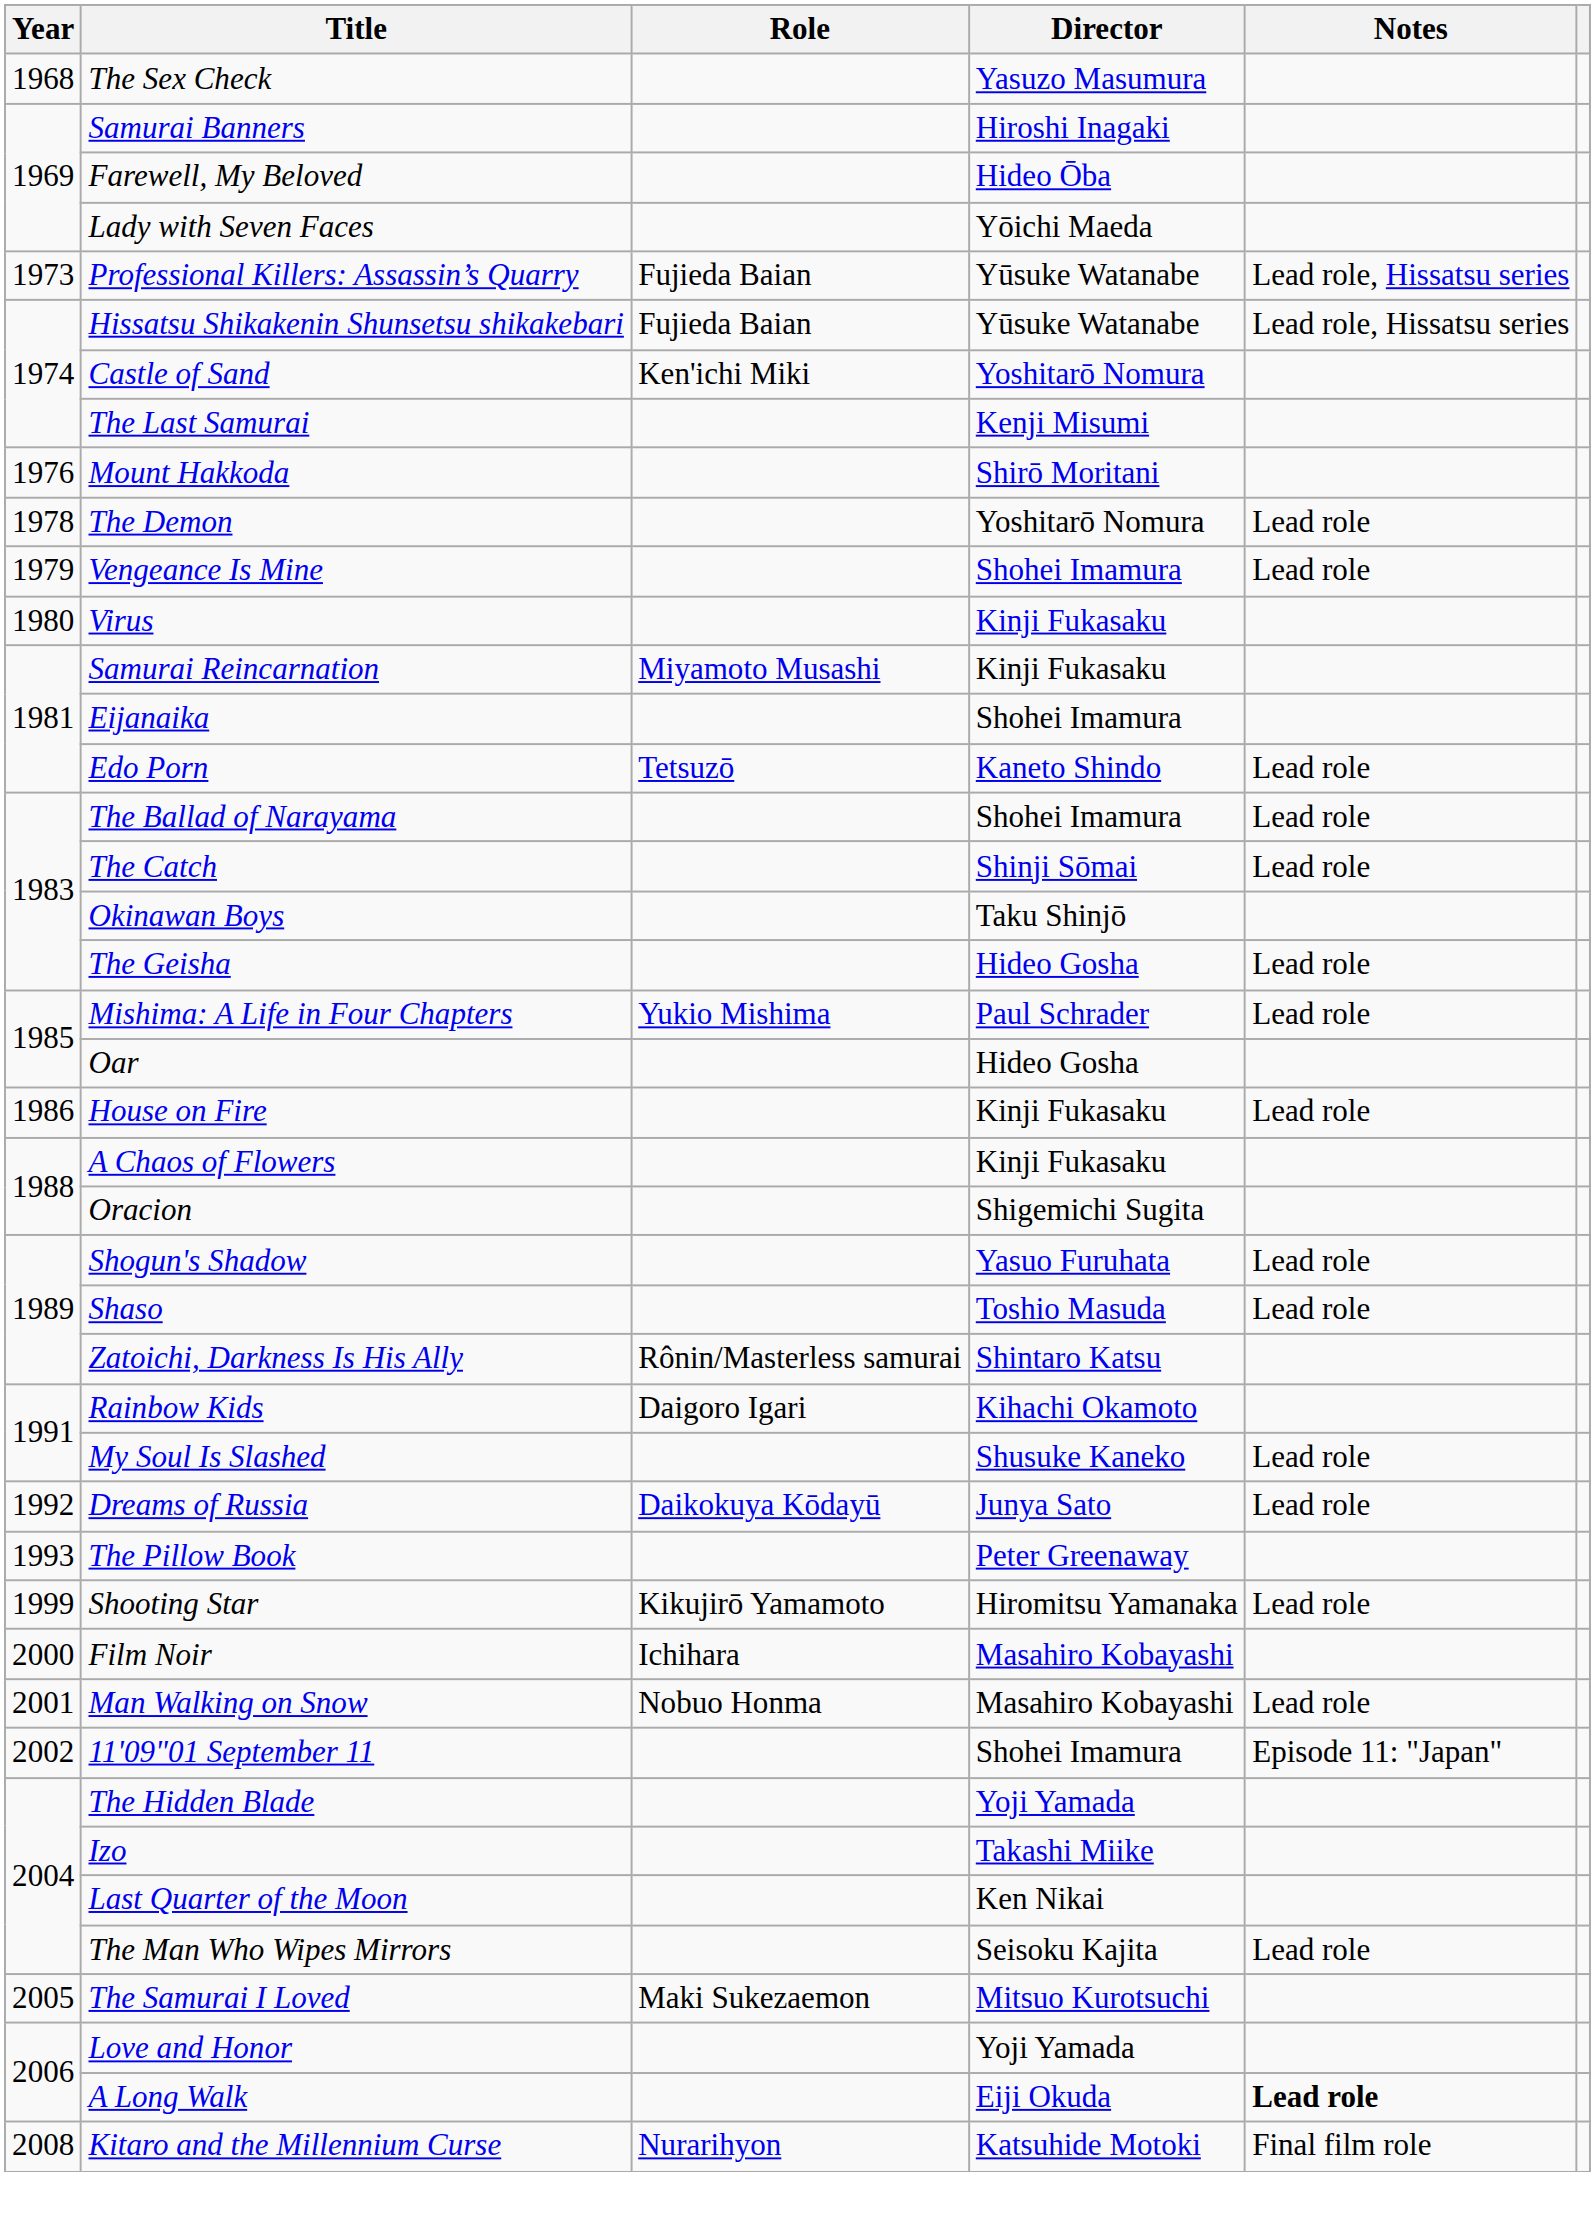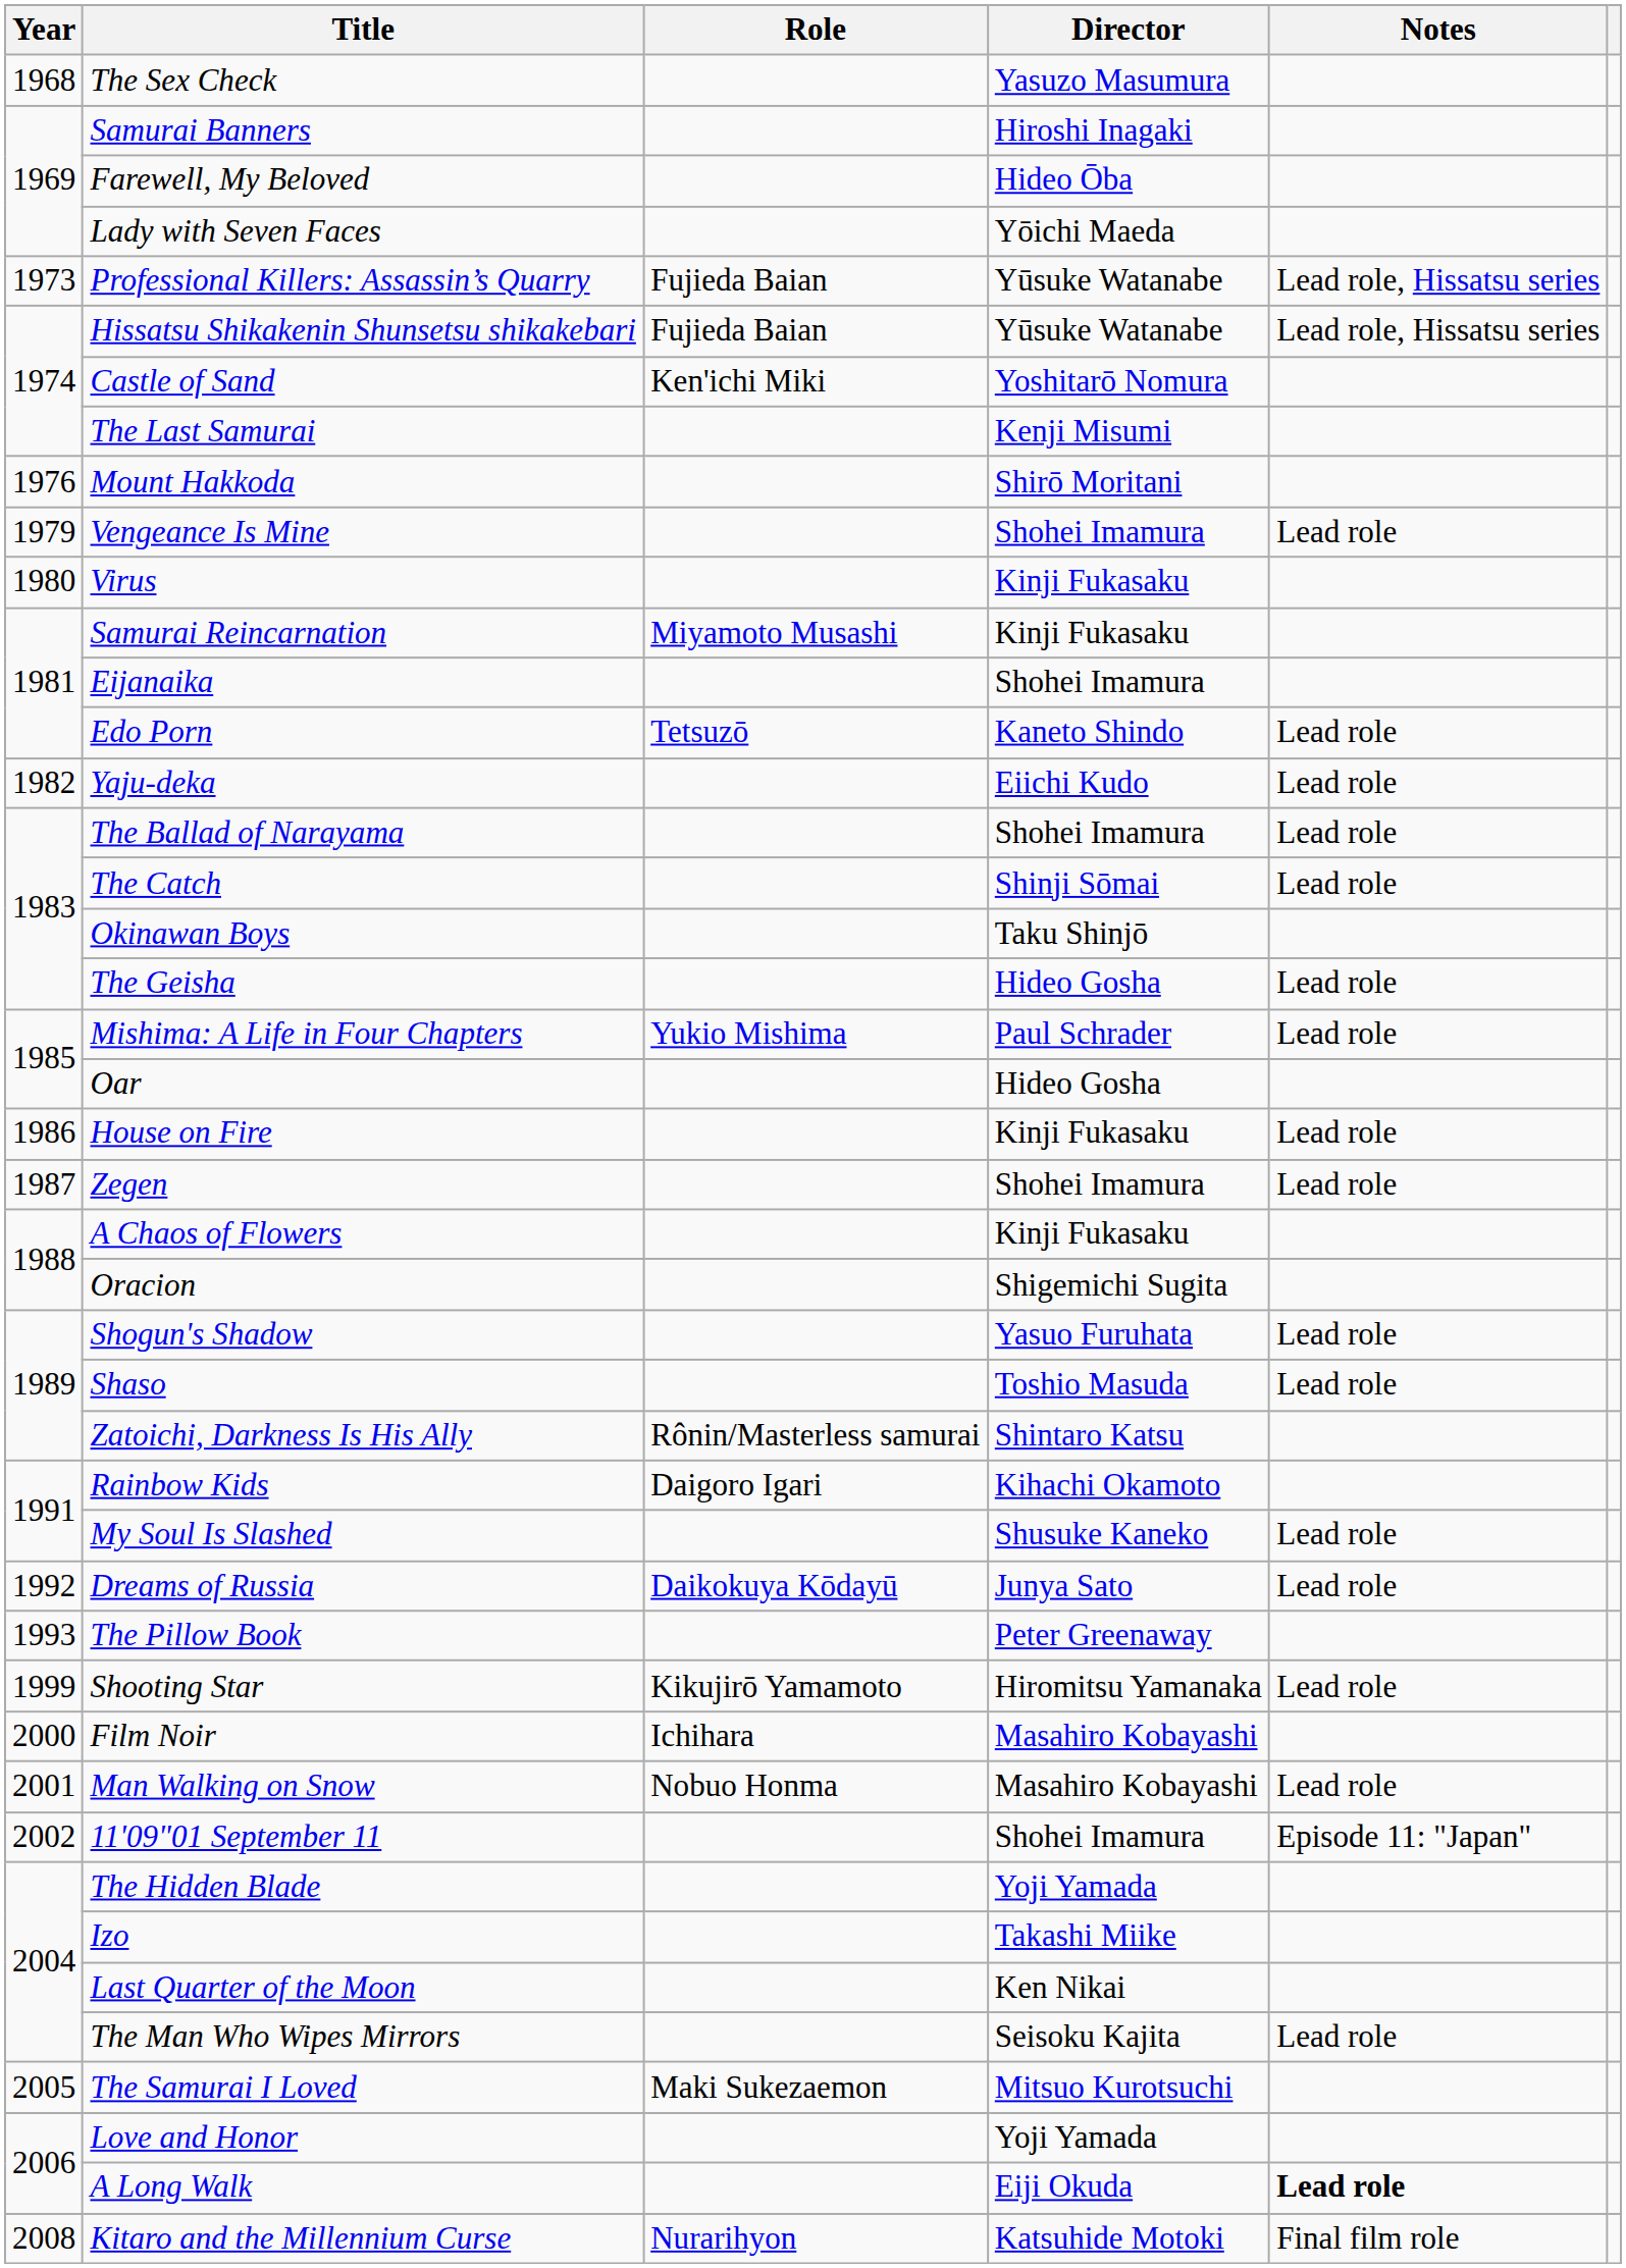- row: 1978 | The Demon | Yoshitarō Nomura | Lead role
+ row: 1982 | Yaju-deka | Eiichi Kudo | Lead role
+ row: 1987 | Zegen | Shohei Imamura | Lead role
